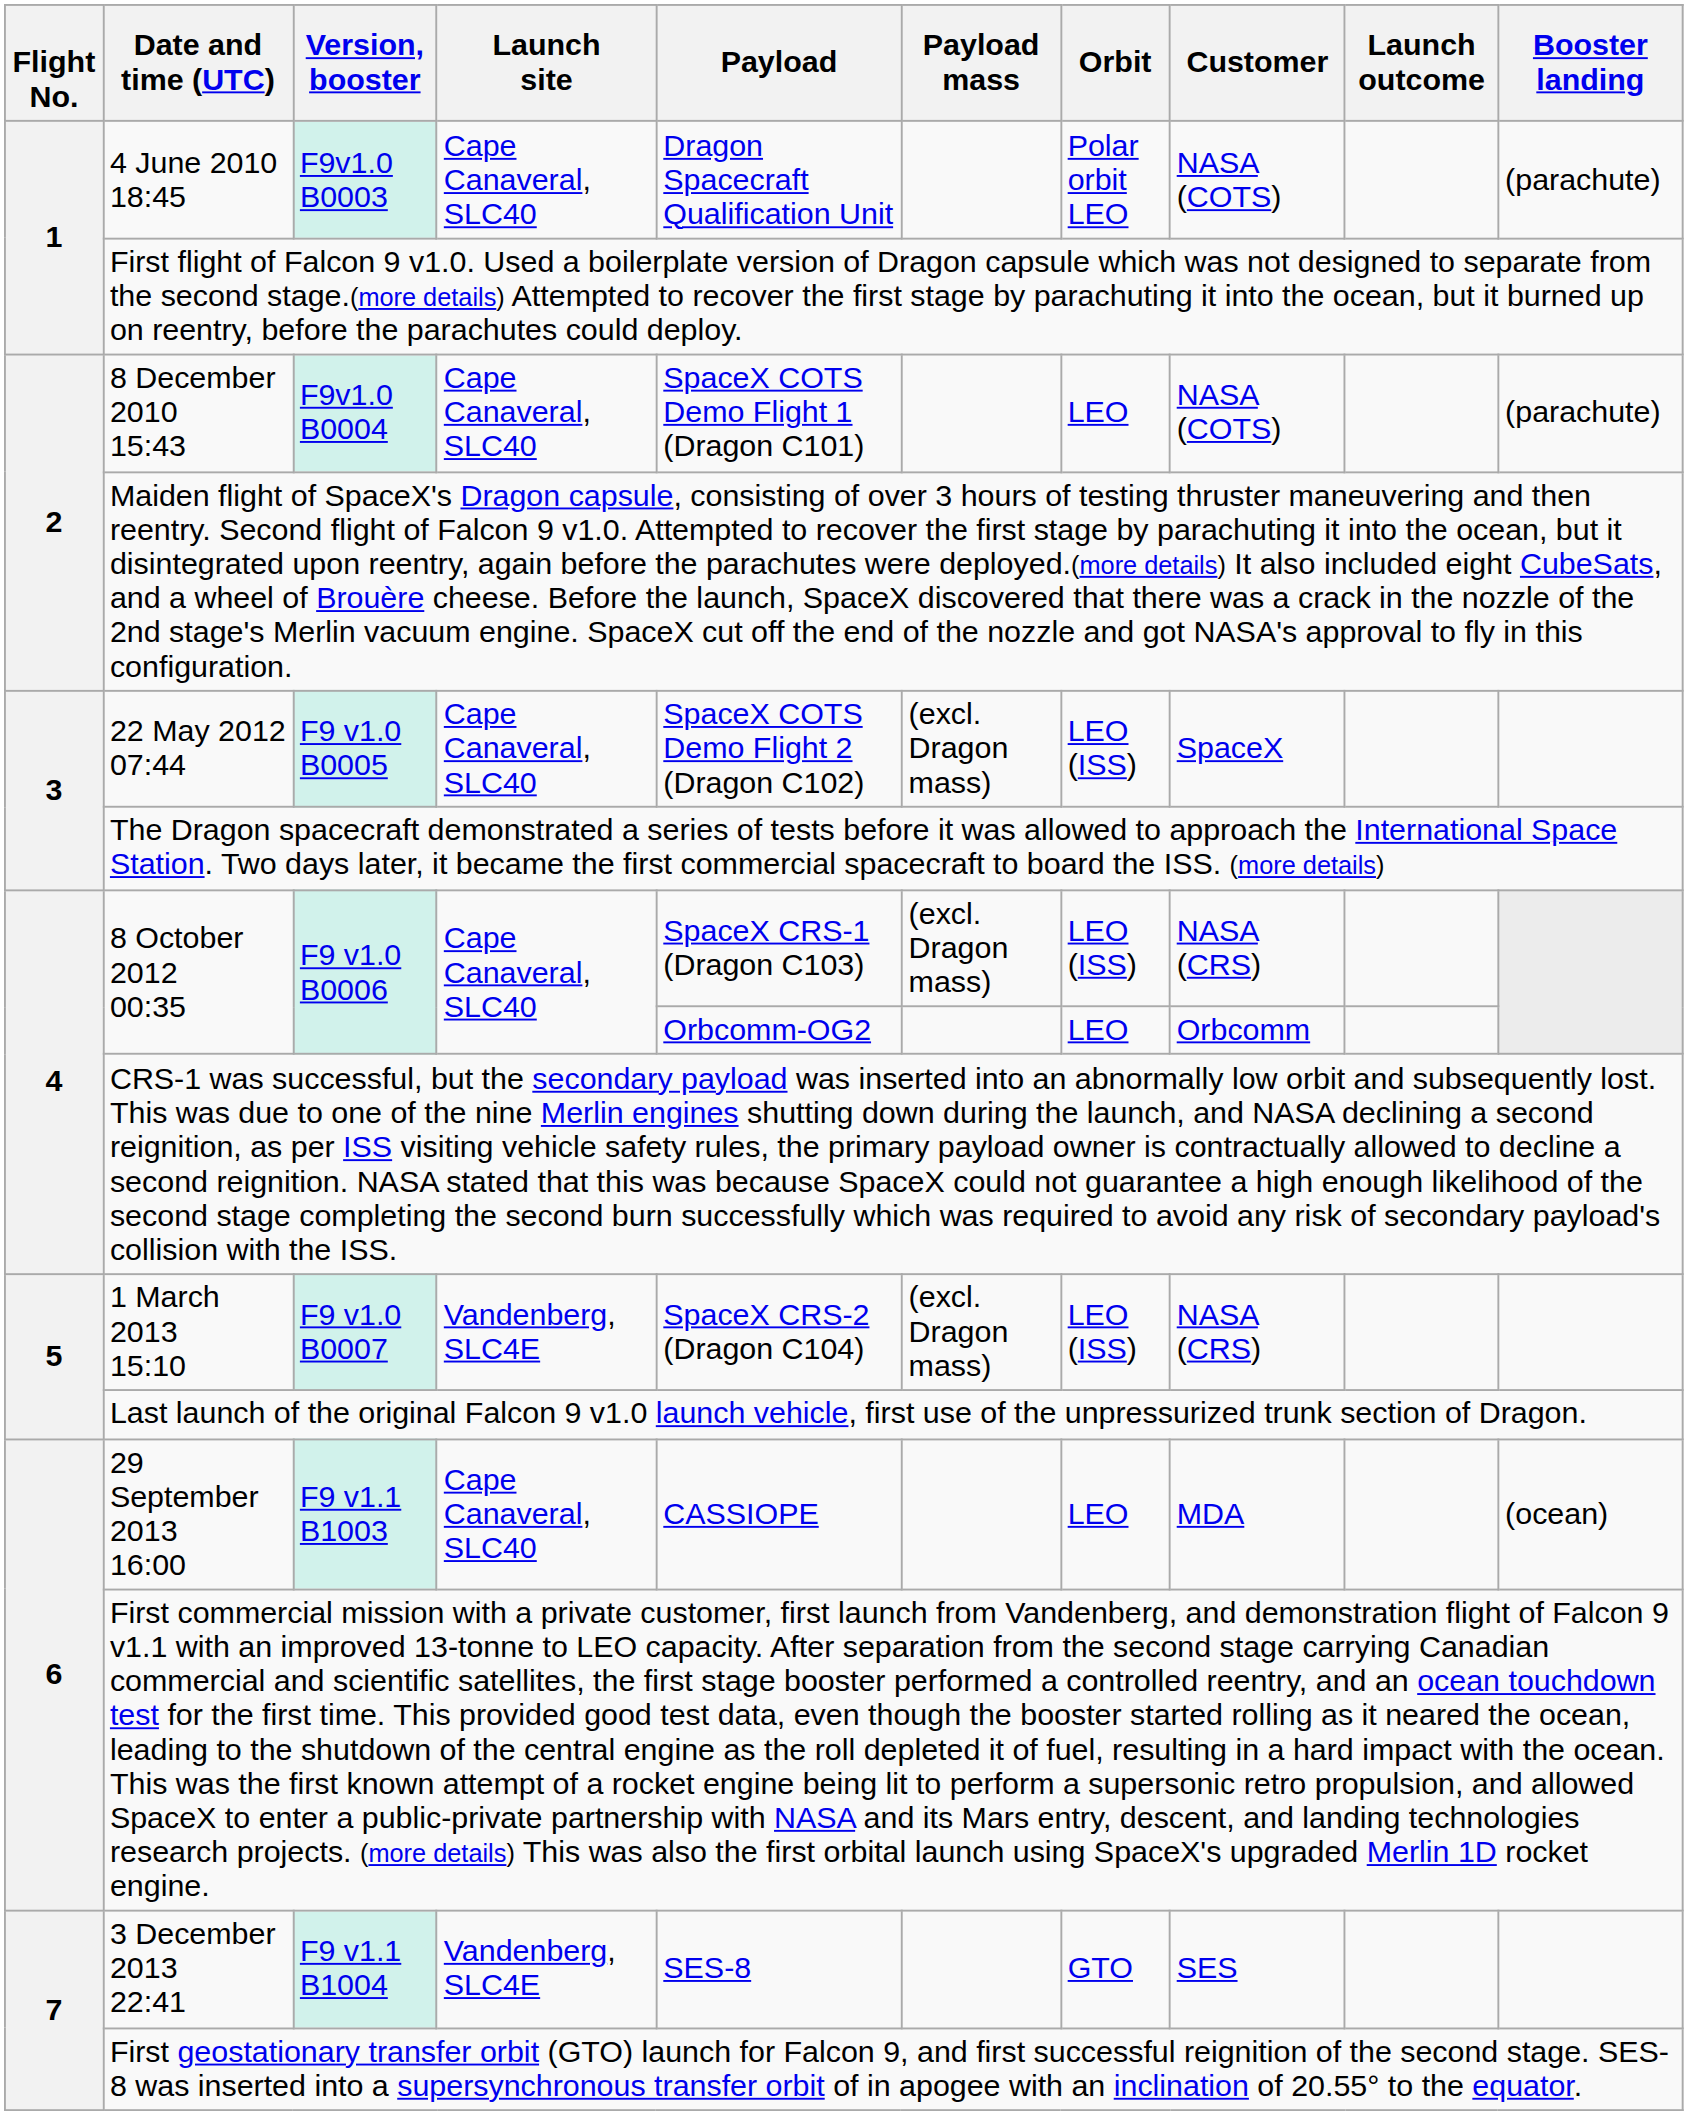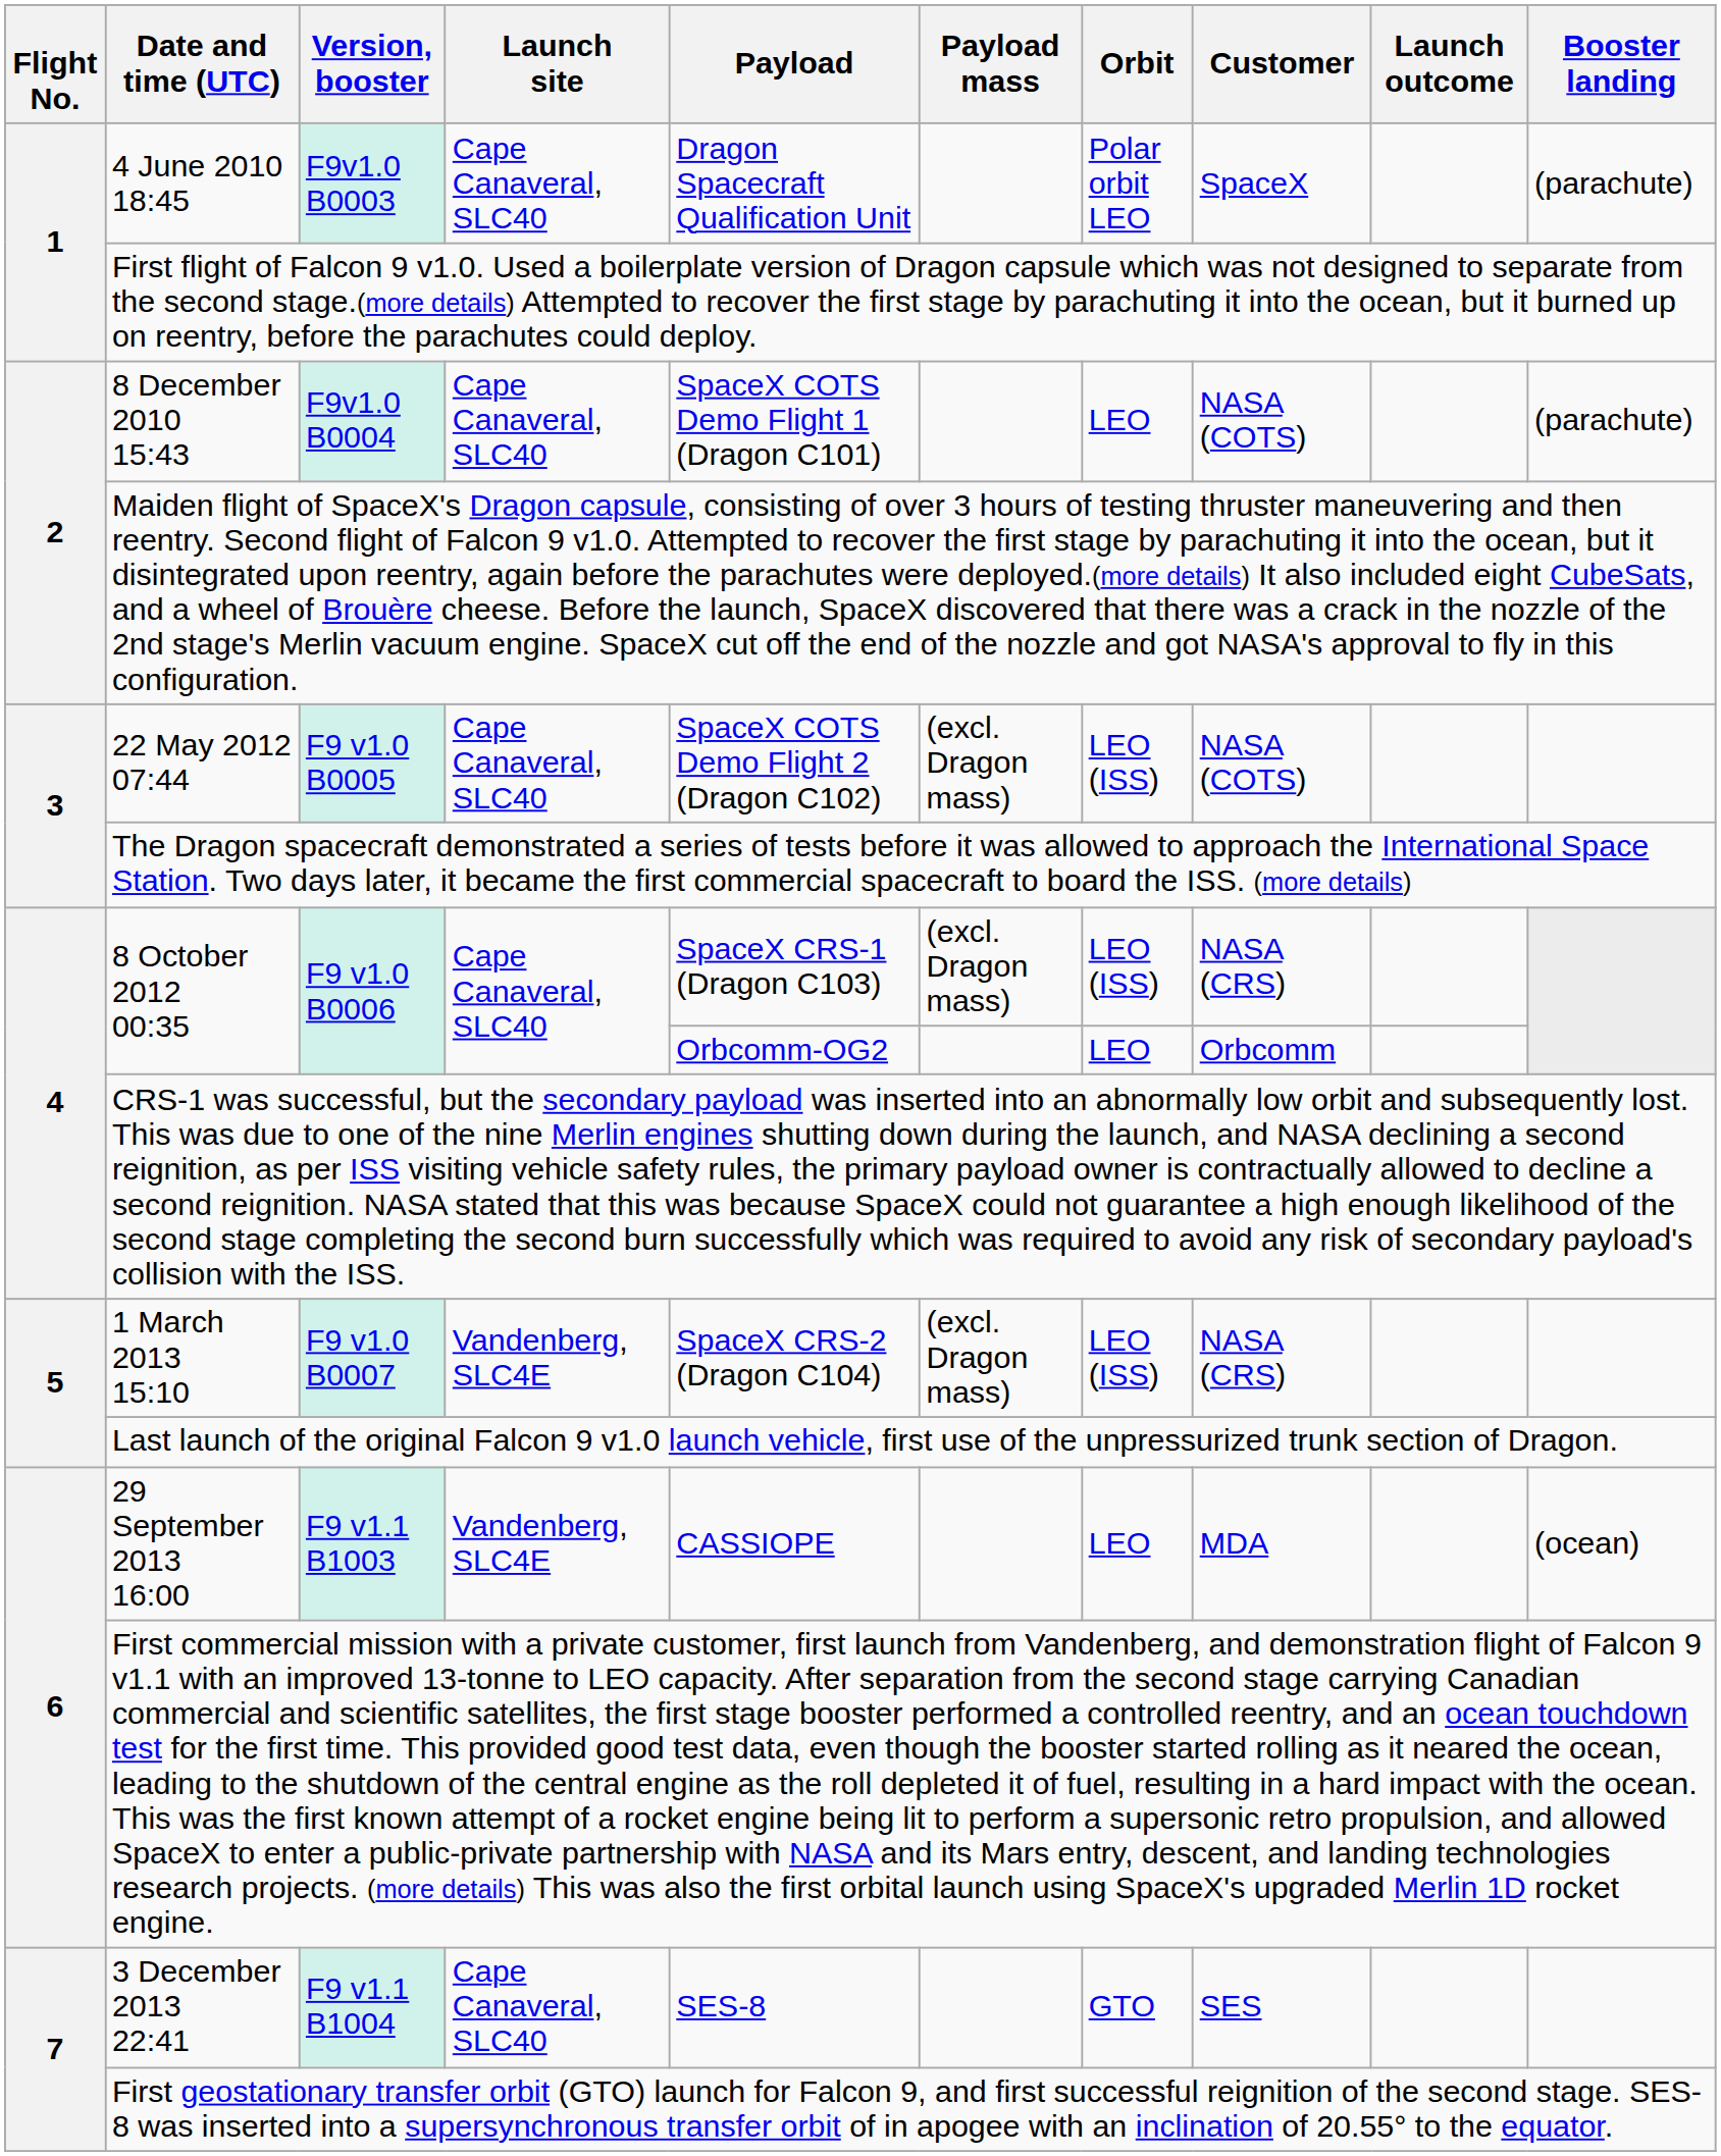4 June 2010 18:45 | Customer: NASA (COTS) -> SpaceX
22 May 2012 07:44 | Customer: SpaceX -> NASA (COTS)
29 September 2013 16:00 | Launch site: Cape Canaveral, SLC40 -> Vandenberg, SLC4E
3 December 2013 22:41 | Launch site: Vandenberg, SLC4E -> Cape Canaveral, SLC40
